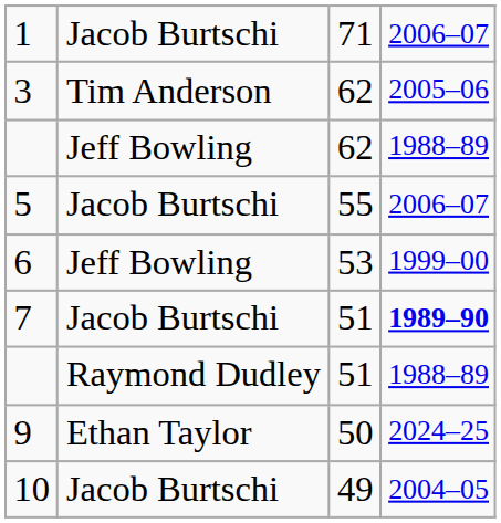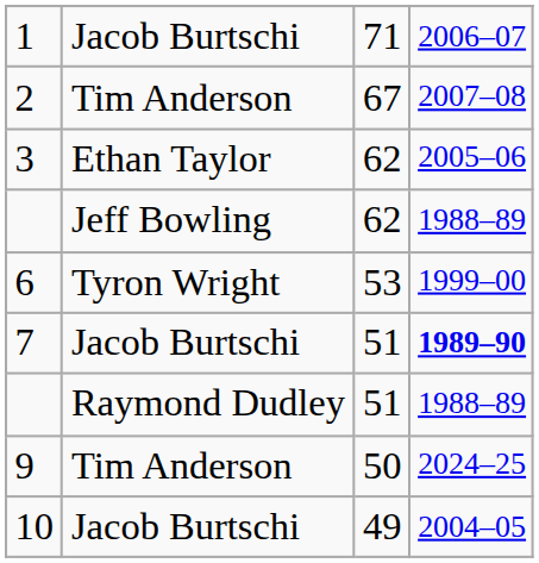+ row: 2 | Tim Anderson | 67 | 2007–08
3 | column 2: Tim Anderson -> Ethan Taylor
- row: 5 | Jacob Burtschi | 55 | 2006–07
6 | column 2: Jeff Bowling -> Tyron Wright
9 | column 2: Ethan Taylor -> Tim Anderson
